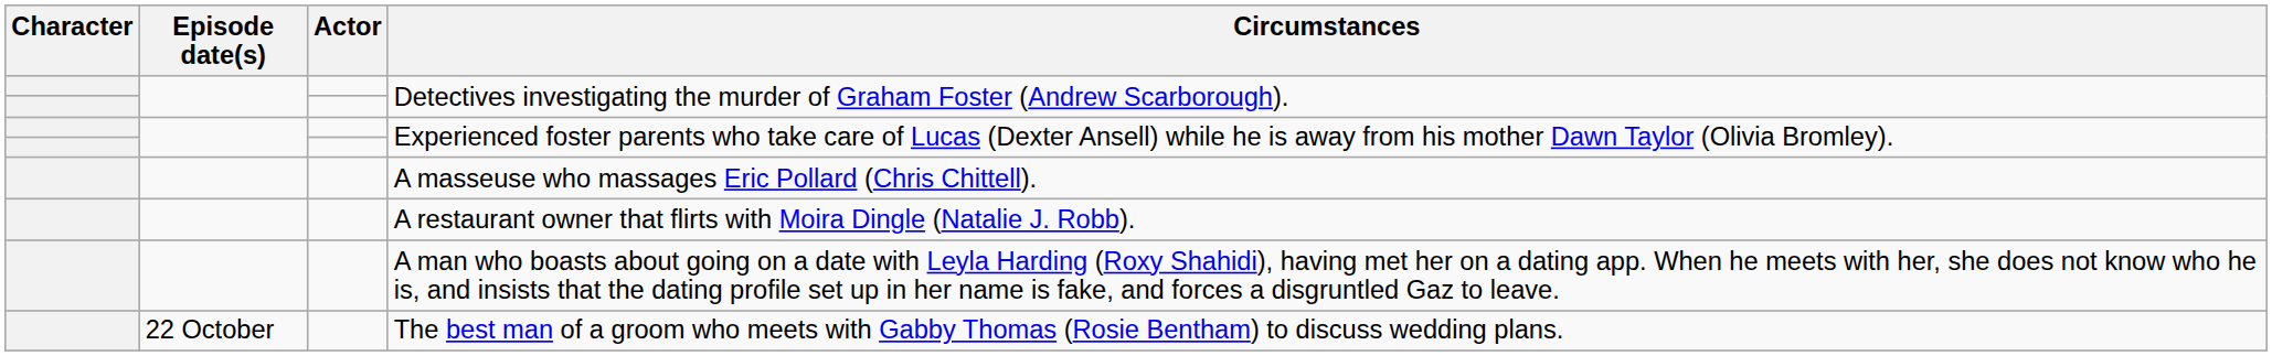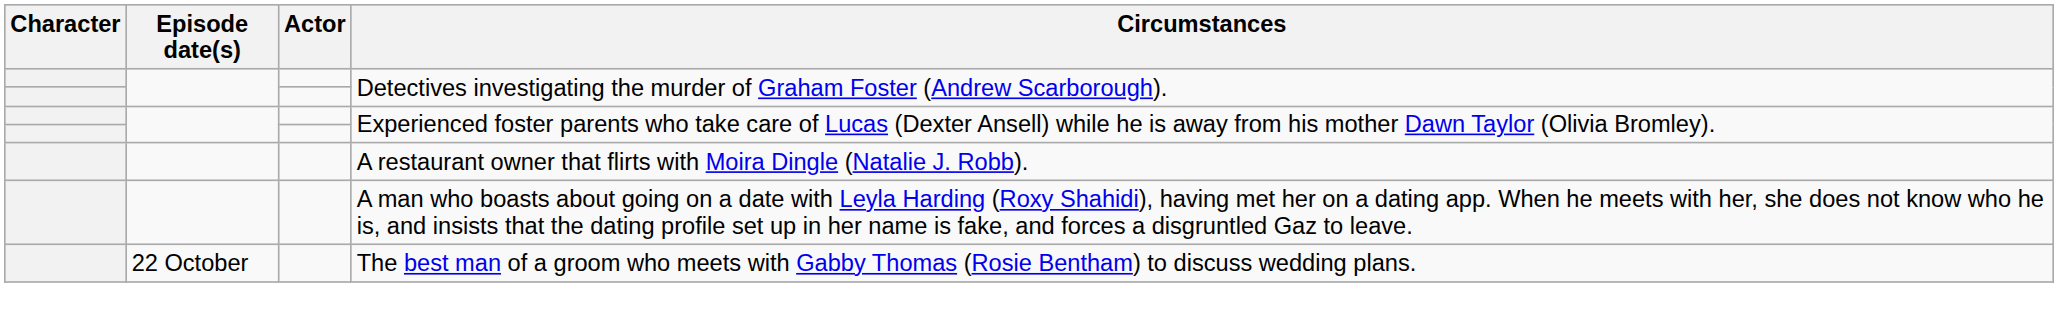- row: A masseuse who massages Eric Pollard (Chris Chittell).
